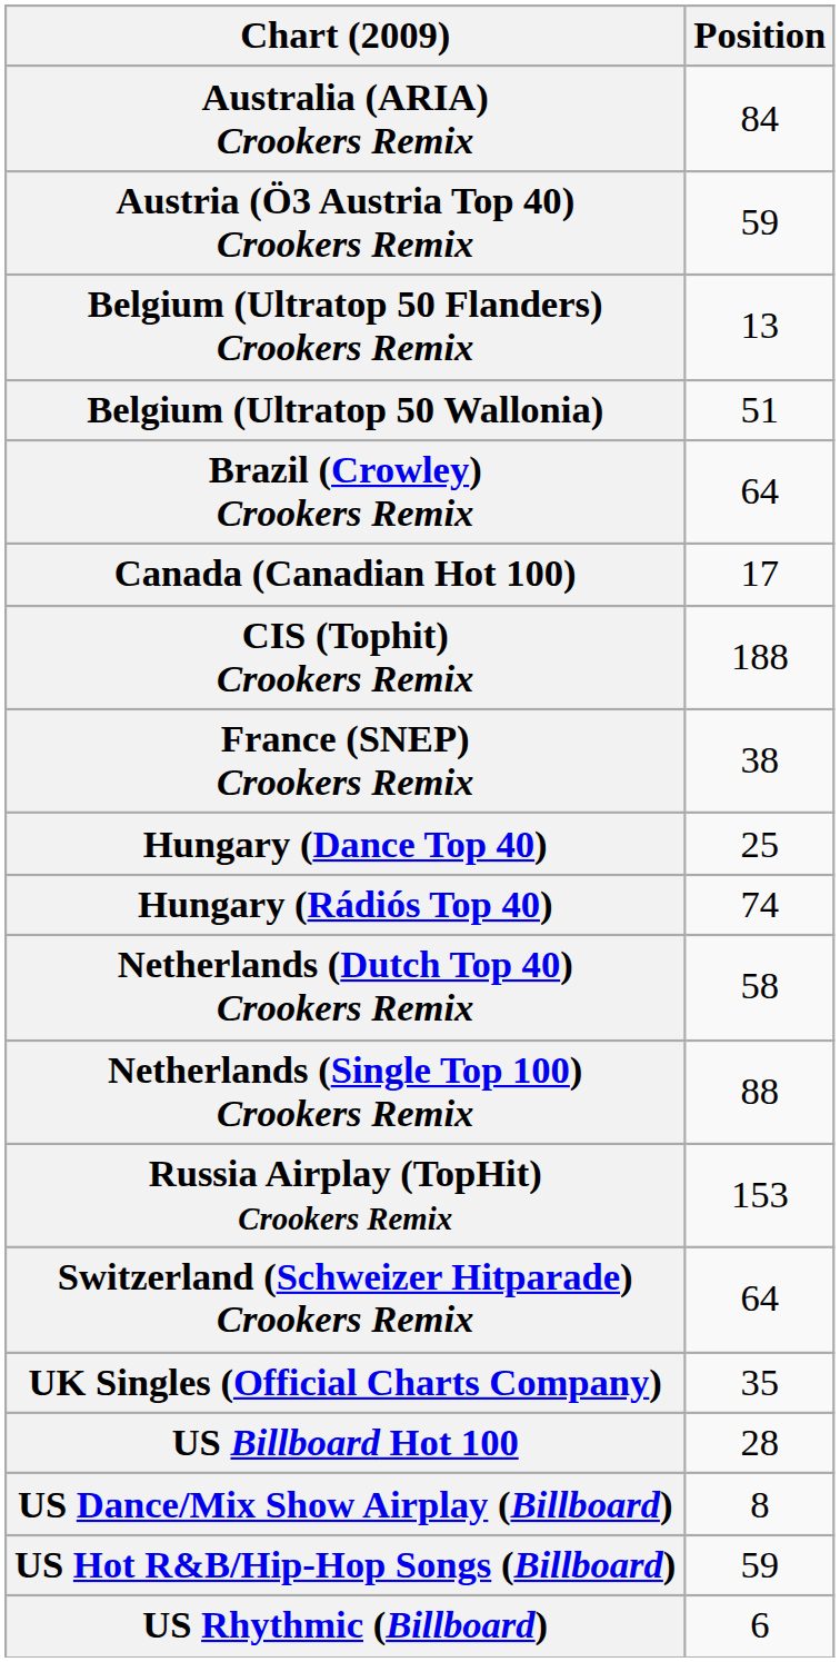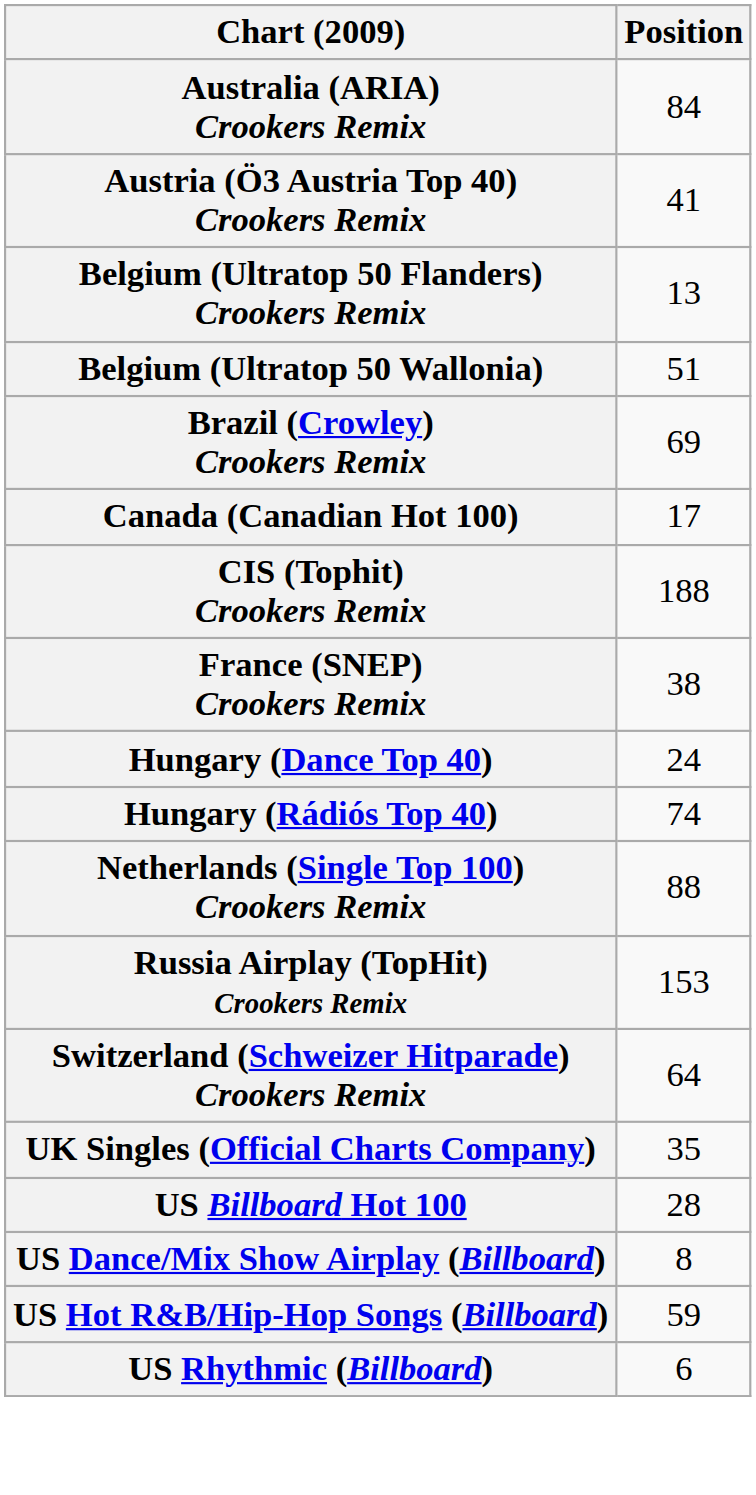Austria (Ö3 Austria Top 40) Crookers Remix | Position: 59 -> 41
Brazil (Crowley) Crookers Remix | Position: 64 -> 69
Hungary (Dance Top 40) | Position: 25 -> 24
- row: Netherlands (Dutch Top 40) Crookers Remix | 58
